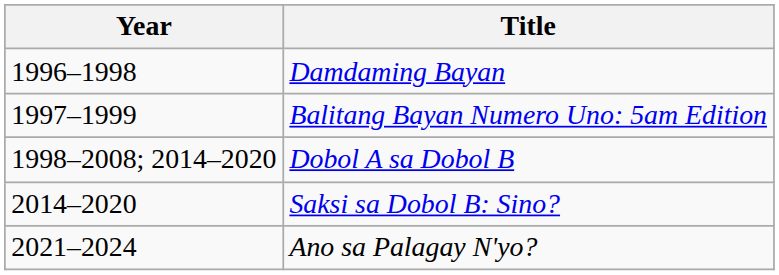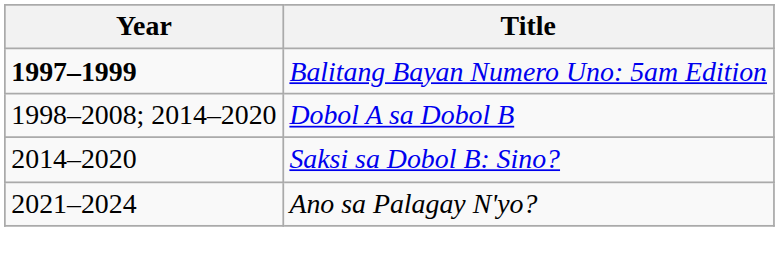- row: 1996–1998 | Damdaming Bayan
Balitang Bayan Numero Uno: 5am Edition | Year: normal -> bold
